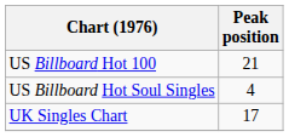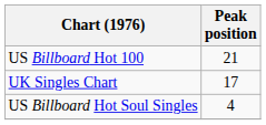rows swapped: US Billboard Hot Soul Singles <-> UK Singles Chart
